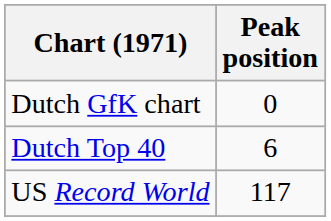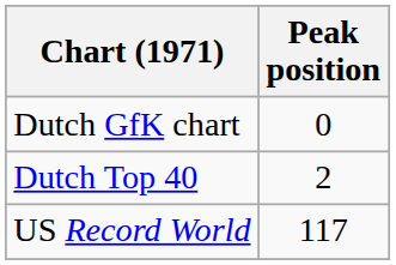Dutch Top 40 | Peak position: 6 -> 2
